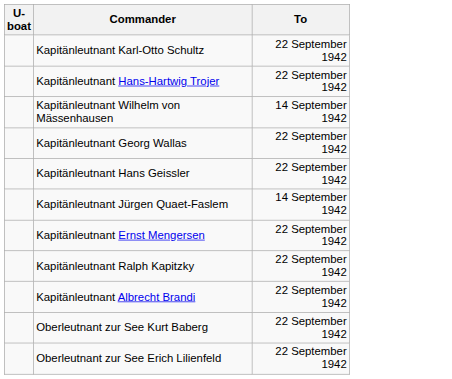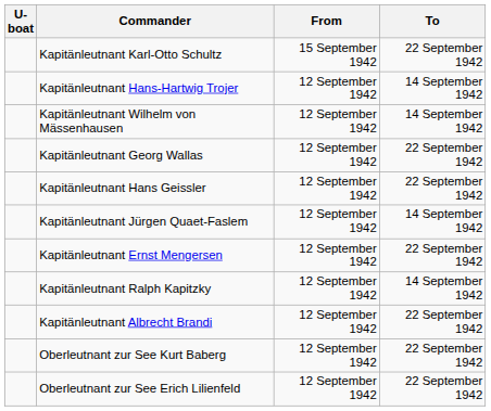+ column: From | 15 September 1942 | 12 September 1942 | 12 September 1942 | 12 September 1942 | 12 September 1942 | 12 September 1942 | 12 September 1942 | 12 September 1942 | 12 September 1942 | 12 September 1942 | 12 September 1942
Kapitänleutnant Hans-Hartwig Trojer | To: 22 September 1942 -> 14 September 1942
Kapitänleutnant Ralph Kapitzky | To: 22 September 1942 -> 14 September 1942
